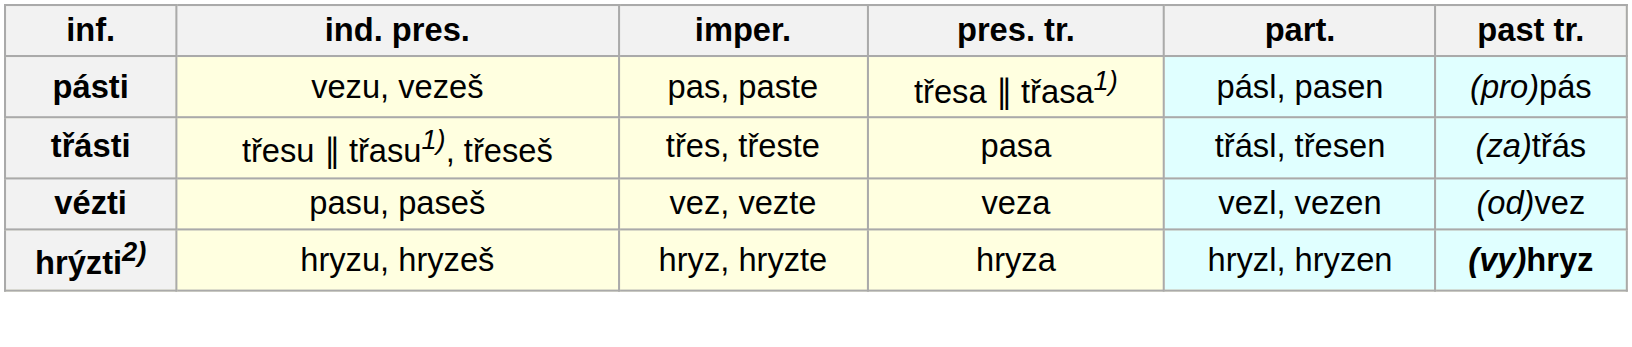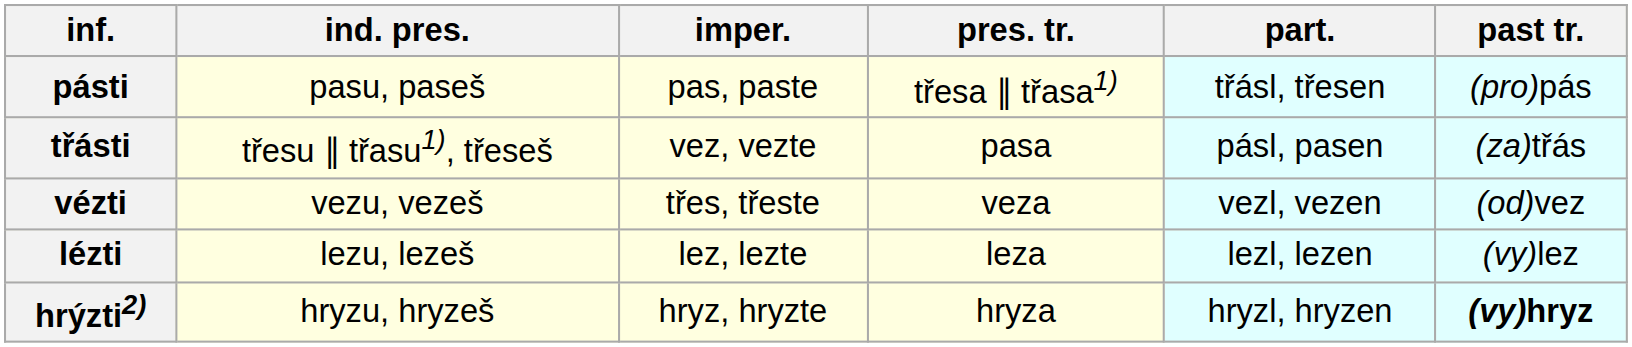pásti | ind. pres.: vezu, vezeš -> pasu, paseš
pásti | part.: pásl, pasen -> třásl, třesen
třásti | imper.: třes, třeste -> vez, vezte
třásti | part.: třásl, třesen -> pásl, pasen
vézti | ind. pres.: pasu, paseš -> vezu, vezeš
vézti | imper.: vez, vezte -> třes, třeste
+ row: lézti | lezu, lezeš | lez, lezte | leza | lezl, lezen | (vy)lez
